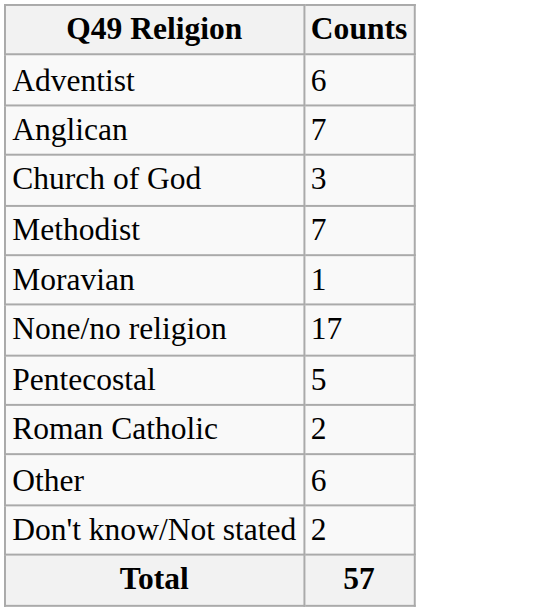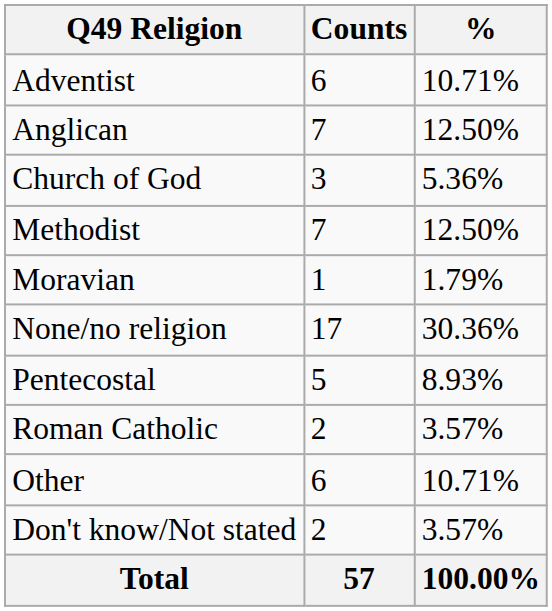+ column: % | 10.71% | 12.50% | 5.36% | 12.50% | 1.79% | 30.36% | 8.93% | 3.57% | 10.71% | 3.57% | 100.00%
